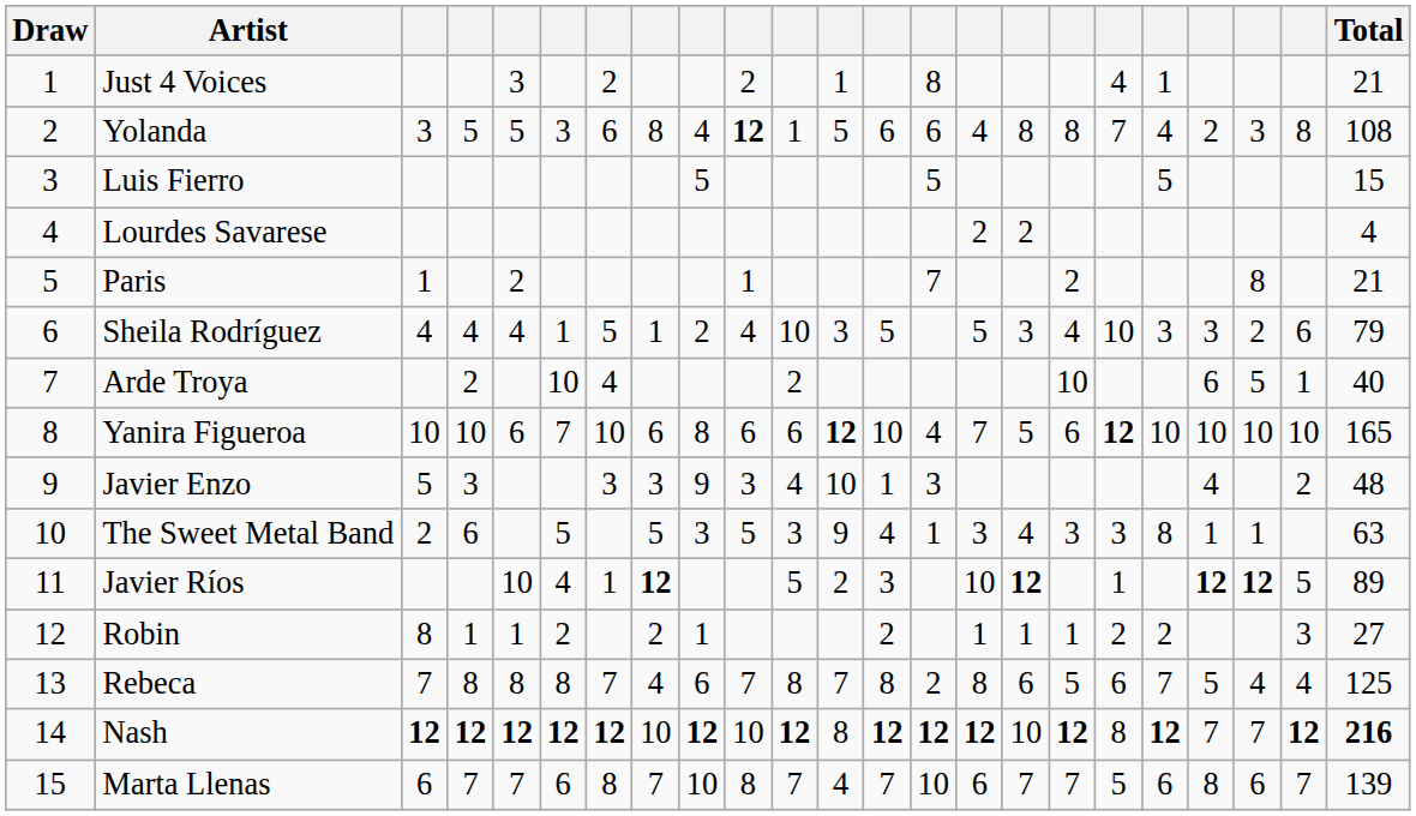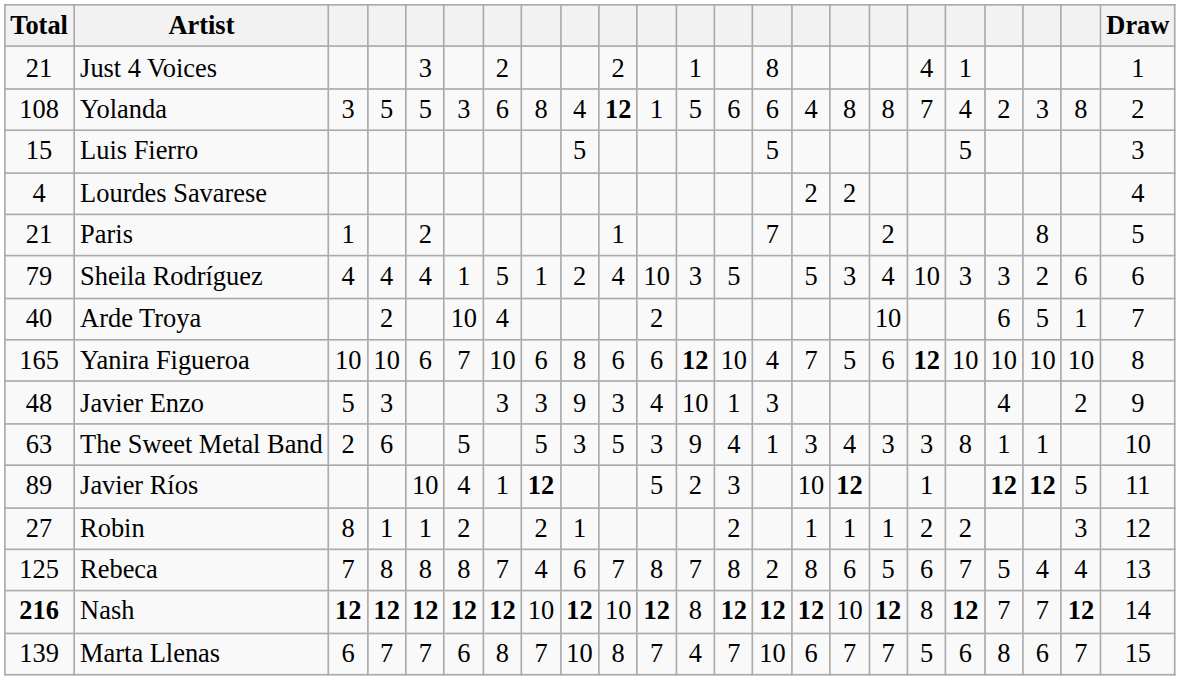columns swapped: Draw <-> Total
